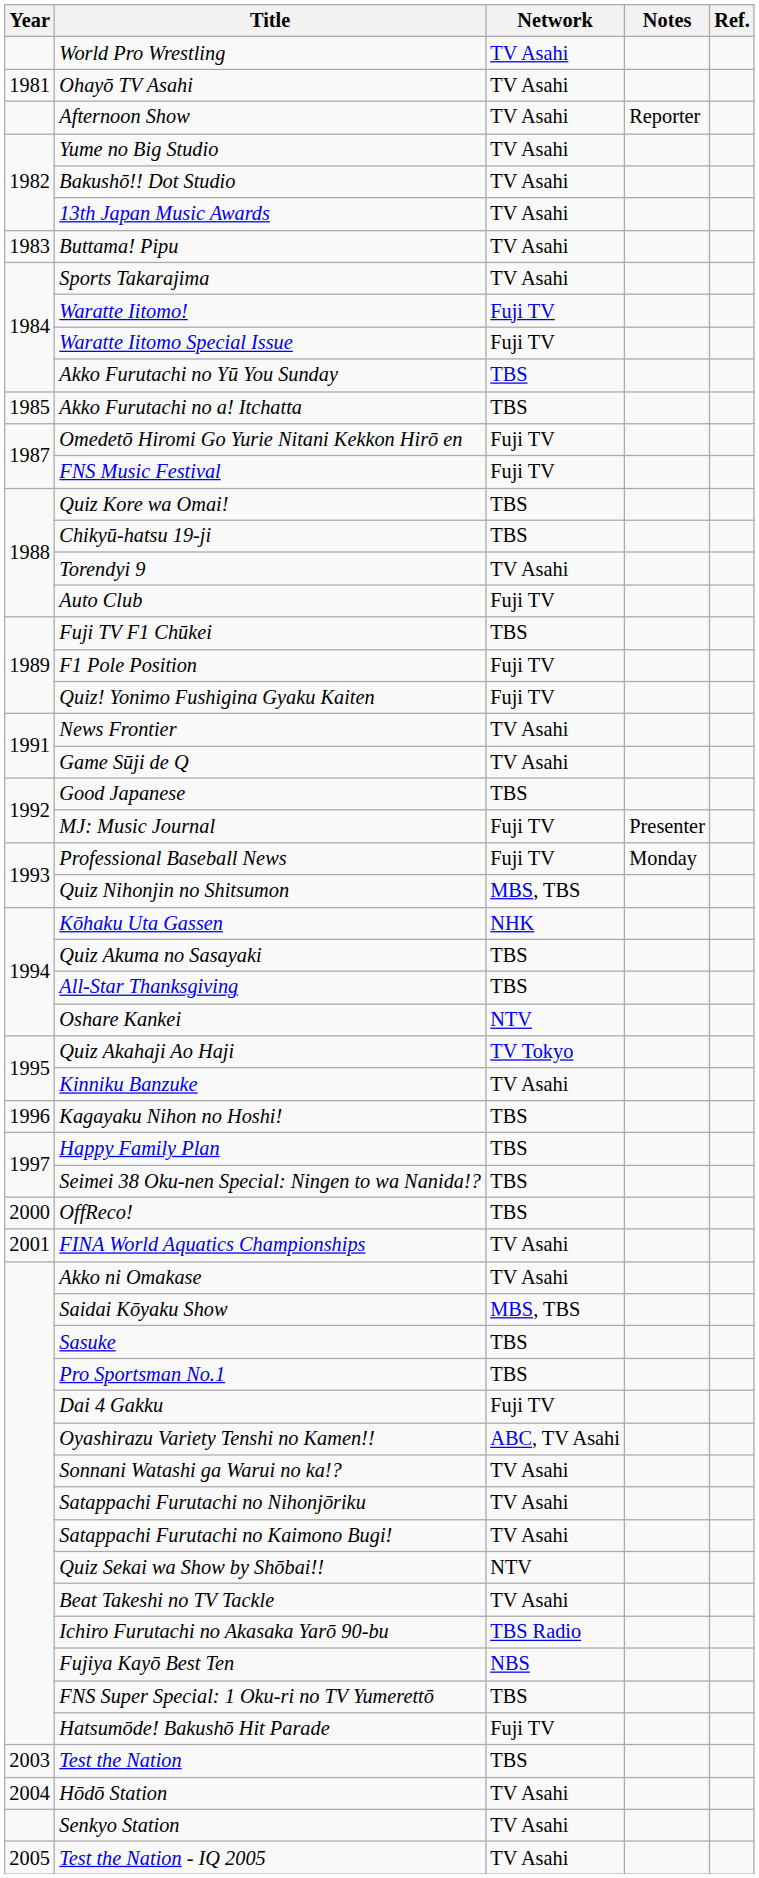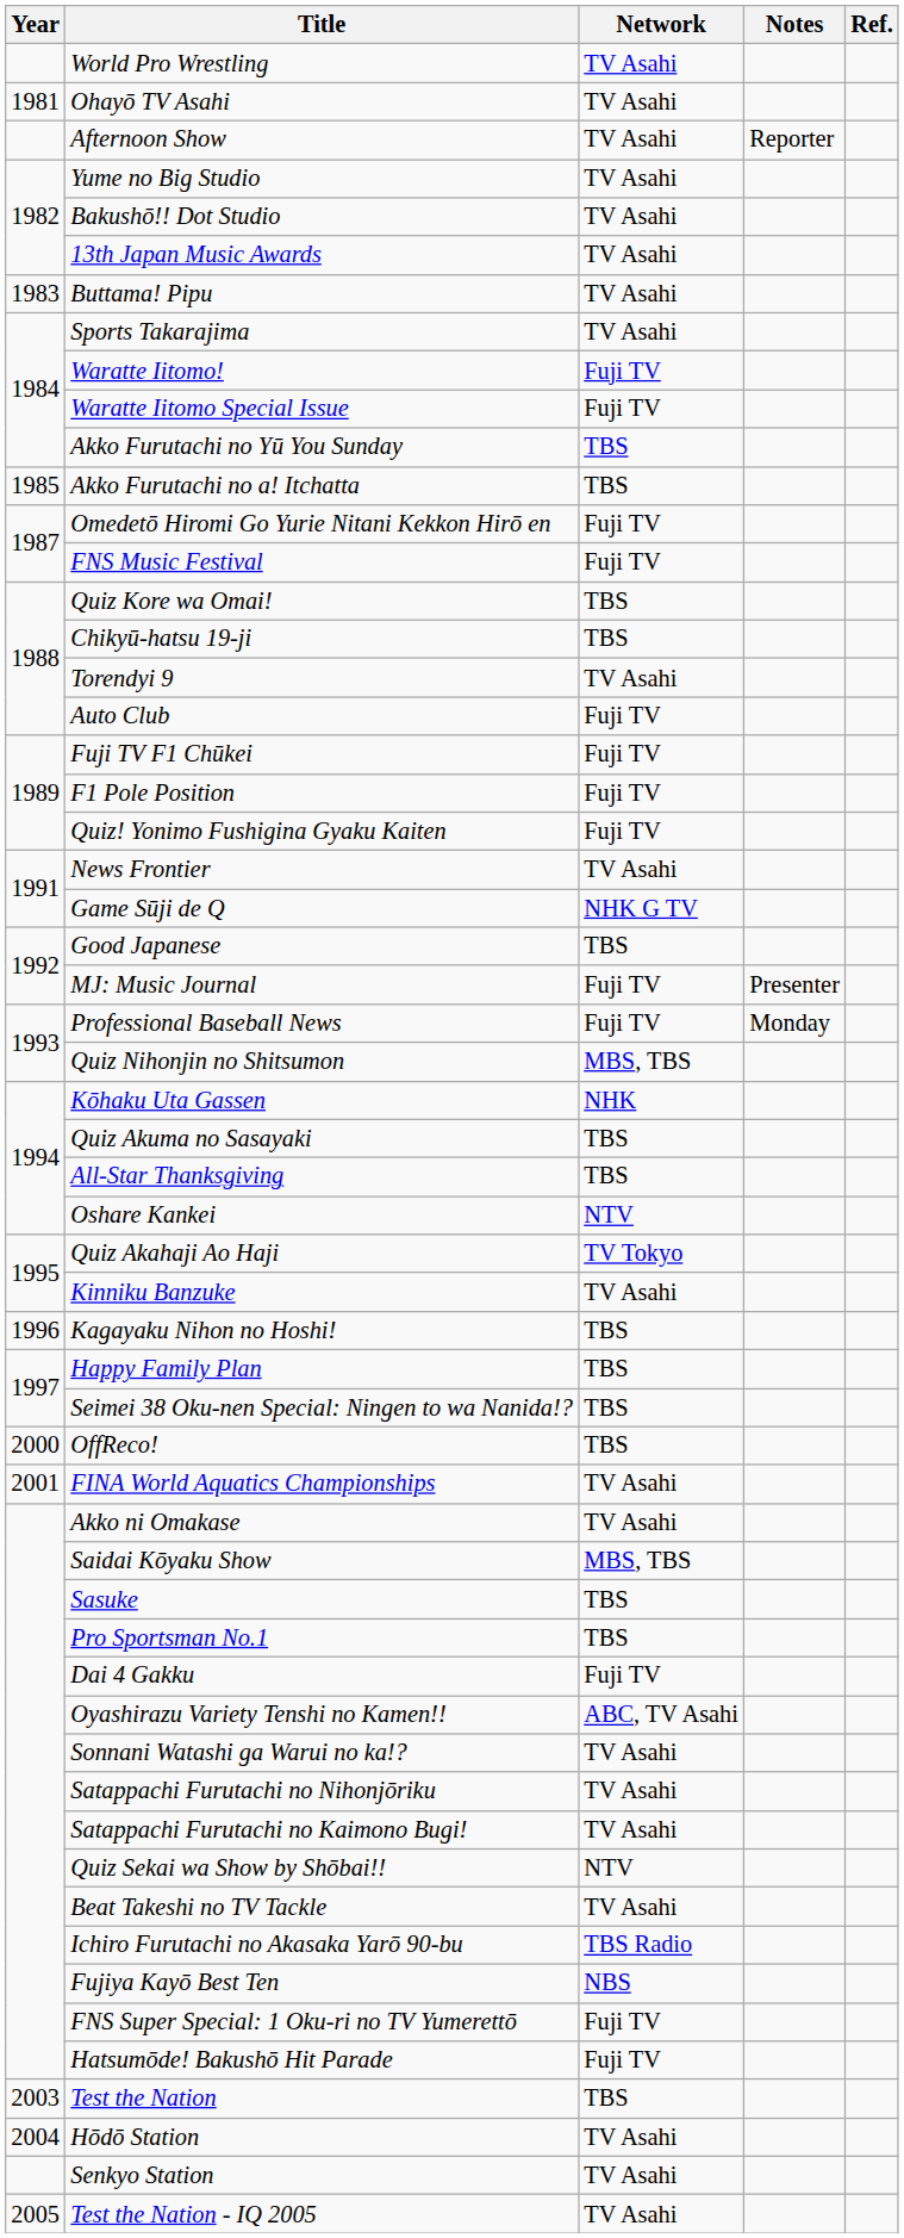Fuji TV F1 Chūkei | Network: TBS -> Fuji TV
Game Sūji de Q | Network: TV Asahi -> NHK G TV
FNS Super Special: 1 Oku-ri no TV Yumerettō | Network: TBS -> Fuji TV
